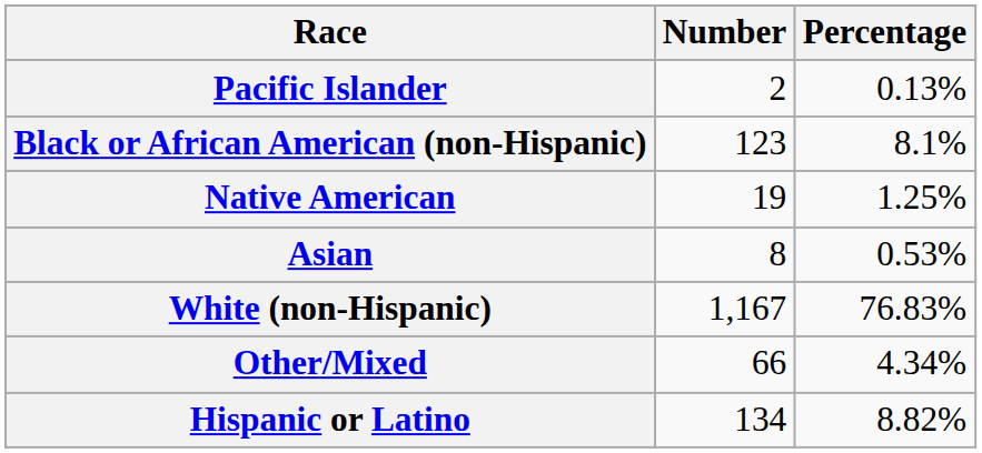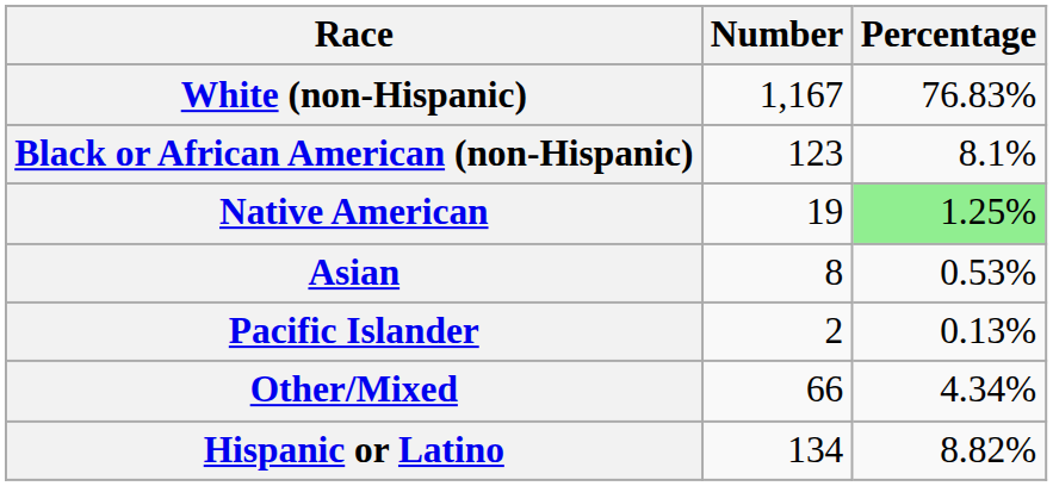rows swapped: White (non-Hispanic) <-> Pacific Islander
Native American | Percentage: no background -> lightgreen background
